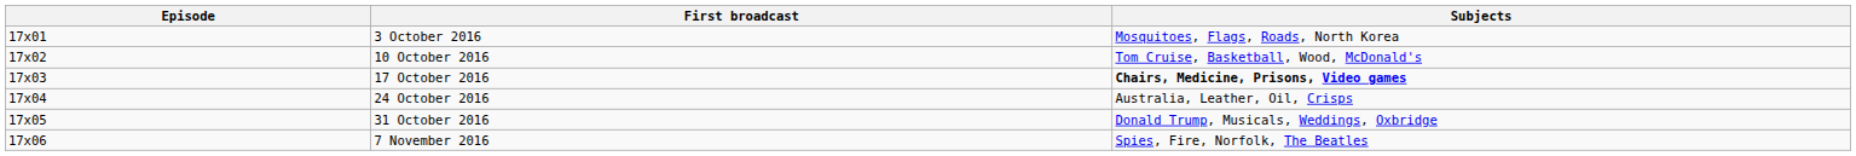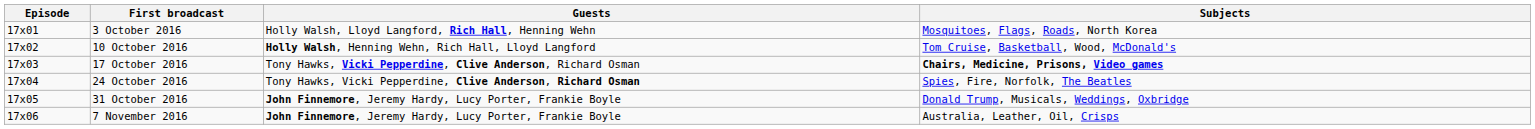+ column: Guests | Holly Walsh, Lloyd Langford, Rich Hall, Henning Wehn | Holly Walsh, Henning Wehn, Rich Hall, Lloyd Langford | Tony Hawks, Vicki Pepperdine, Clive Anderson, Richard Osman | Tony Hawks, Vicki Pepperdine, Clive Anderson, Richard Osman | John Finnemore, Jeremy Hardy, Lucy Porter, Frankie Boyle | John Finnemore, Jeremy Hardy, Lucy Porter, Frankie Boyle
24 October 2016 | Subjects: Australia, Leather, Oil, Crisps -> Spies, Fire, Norfolk, The Beatles
7 November 2016 | Subjects: Spies, Fire, Norfolk, The Beatles -> Australia, Leather, Oil, Crisps
